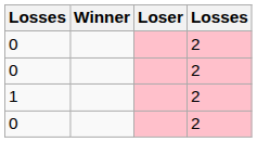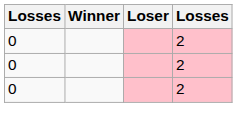- row: 1 | 2
